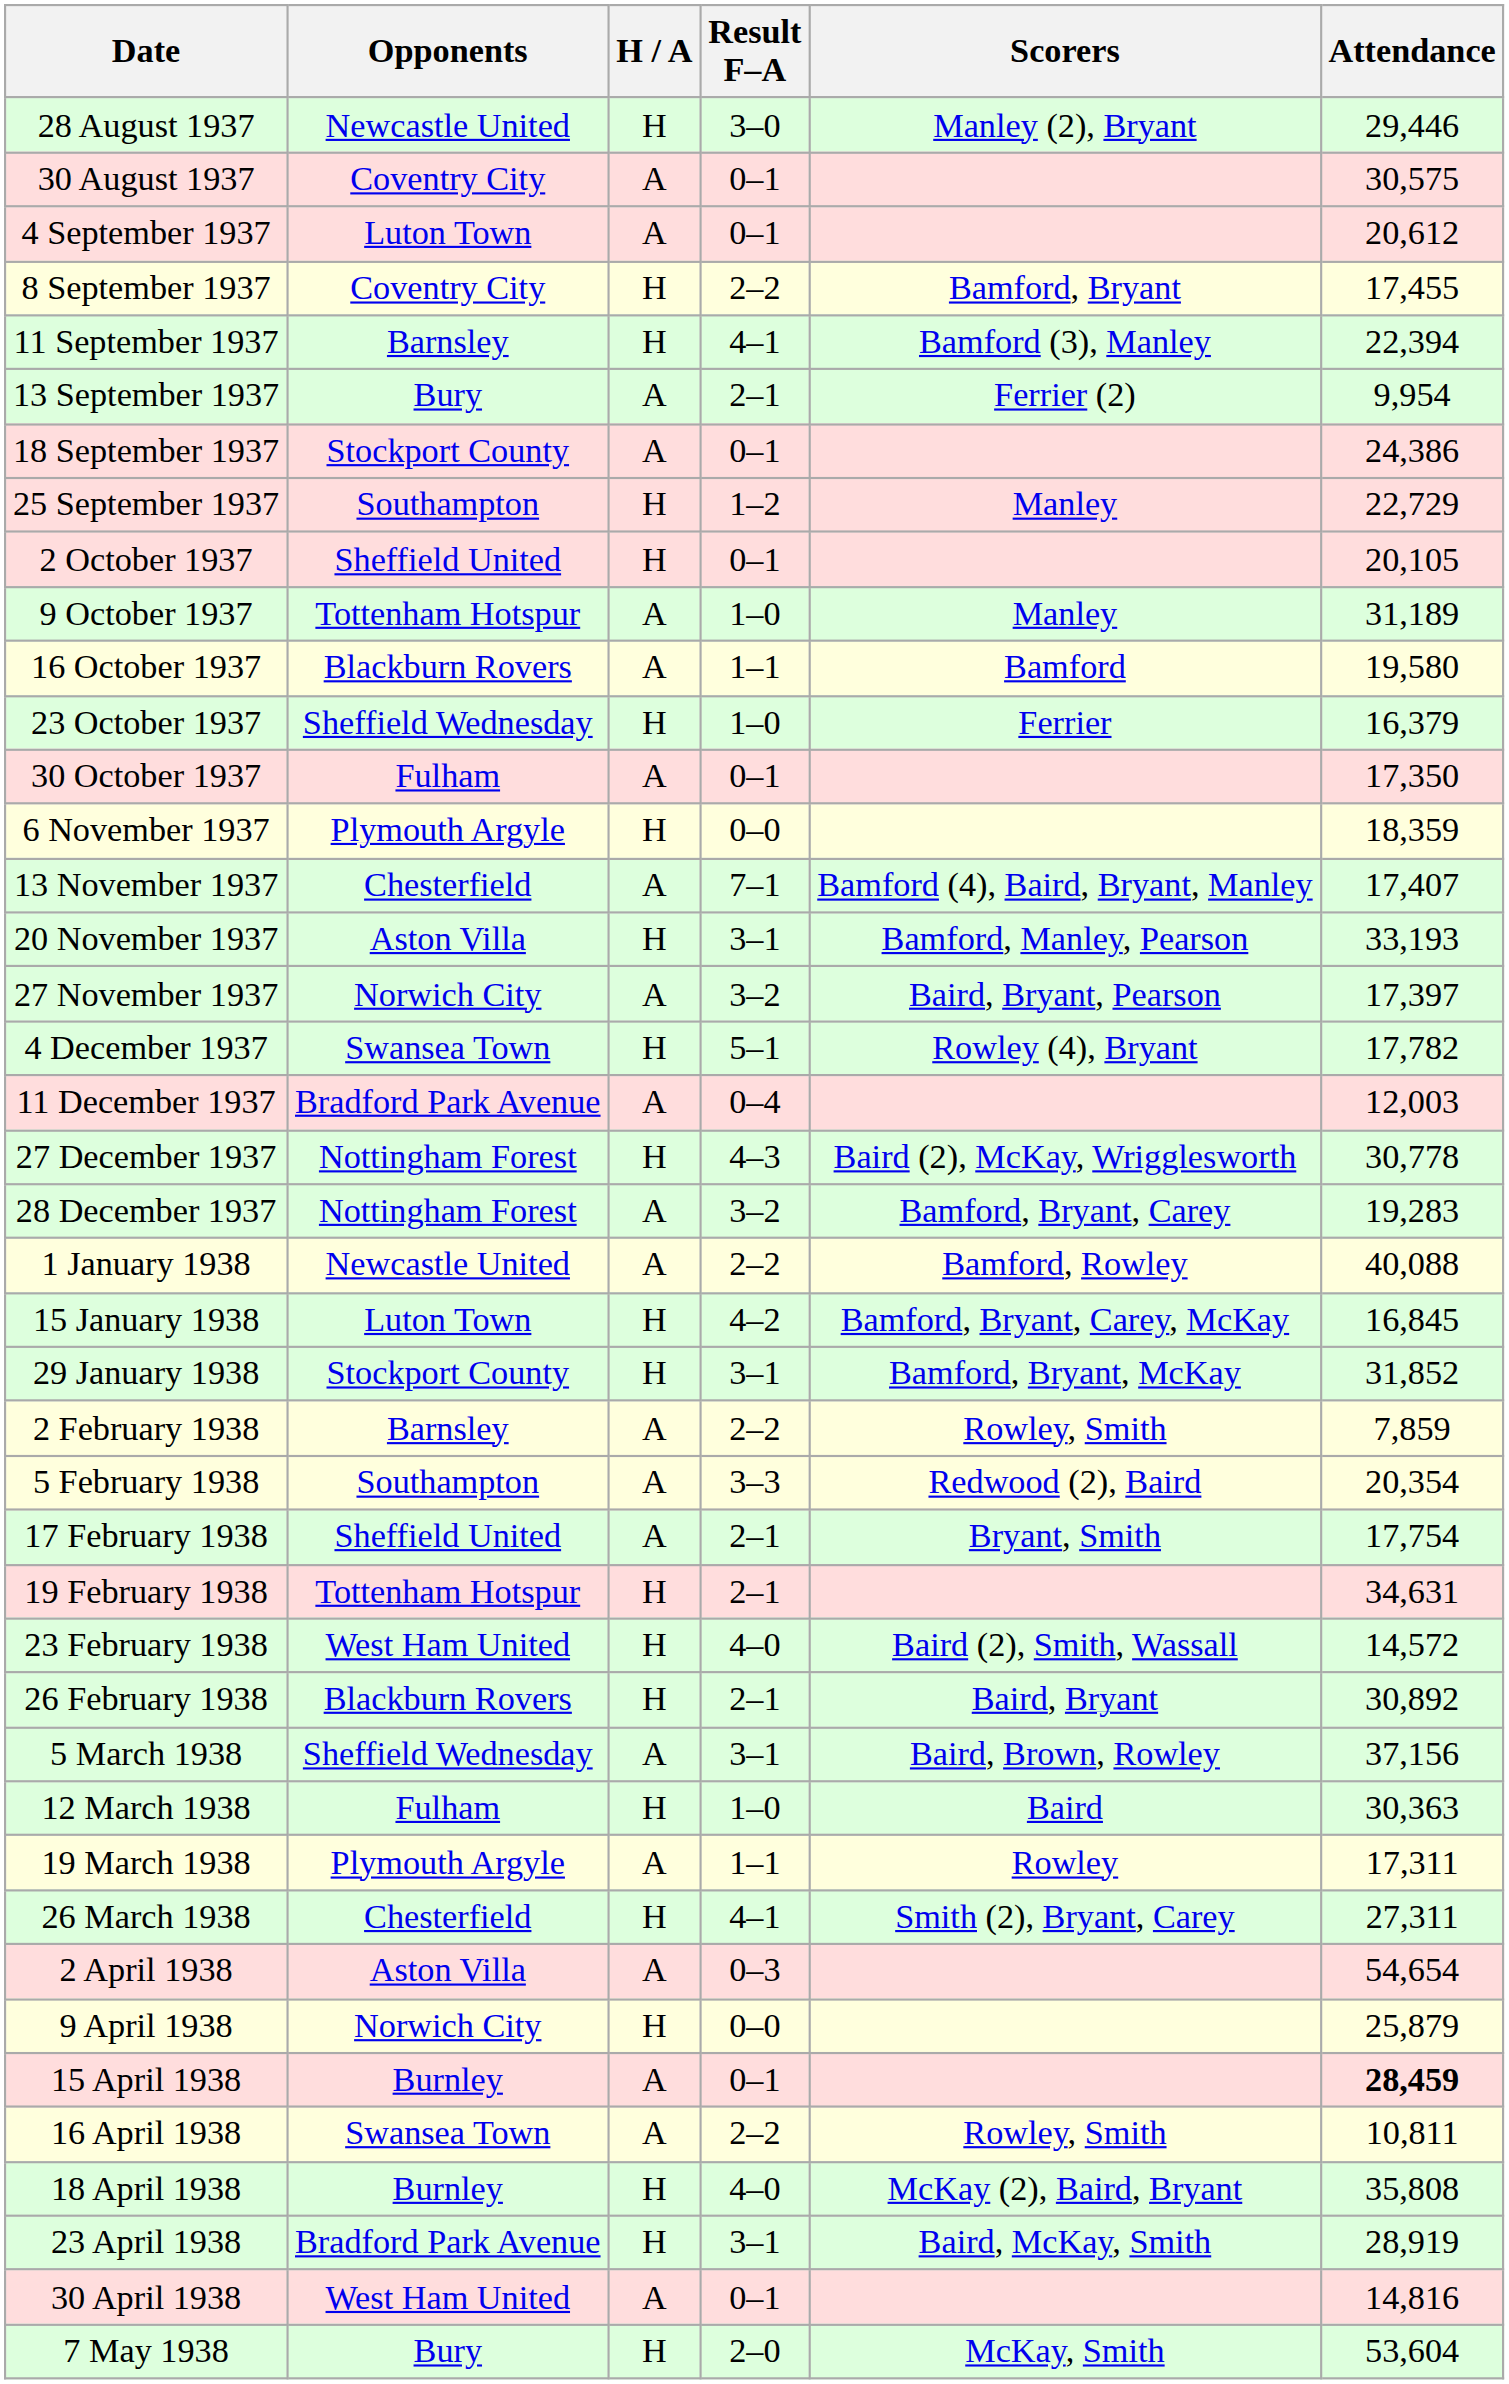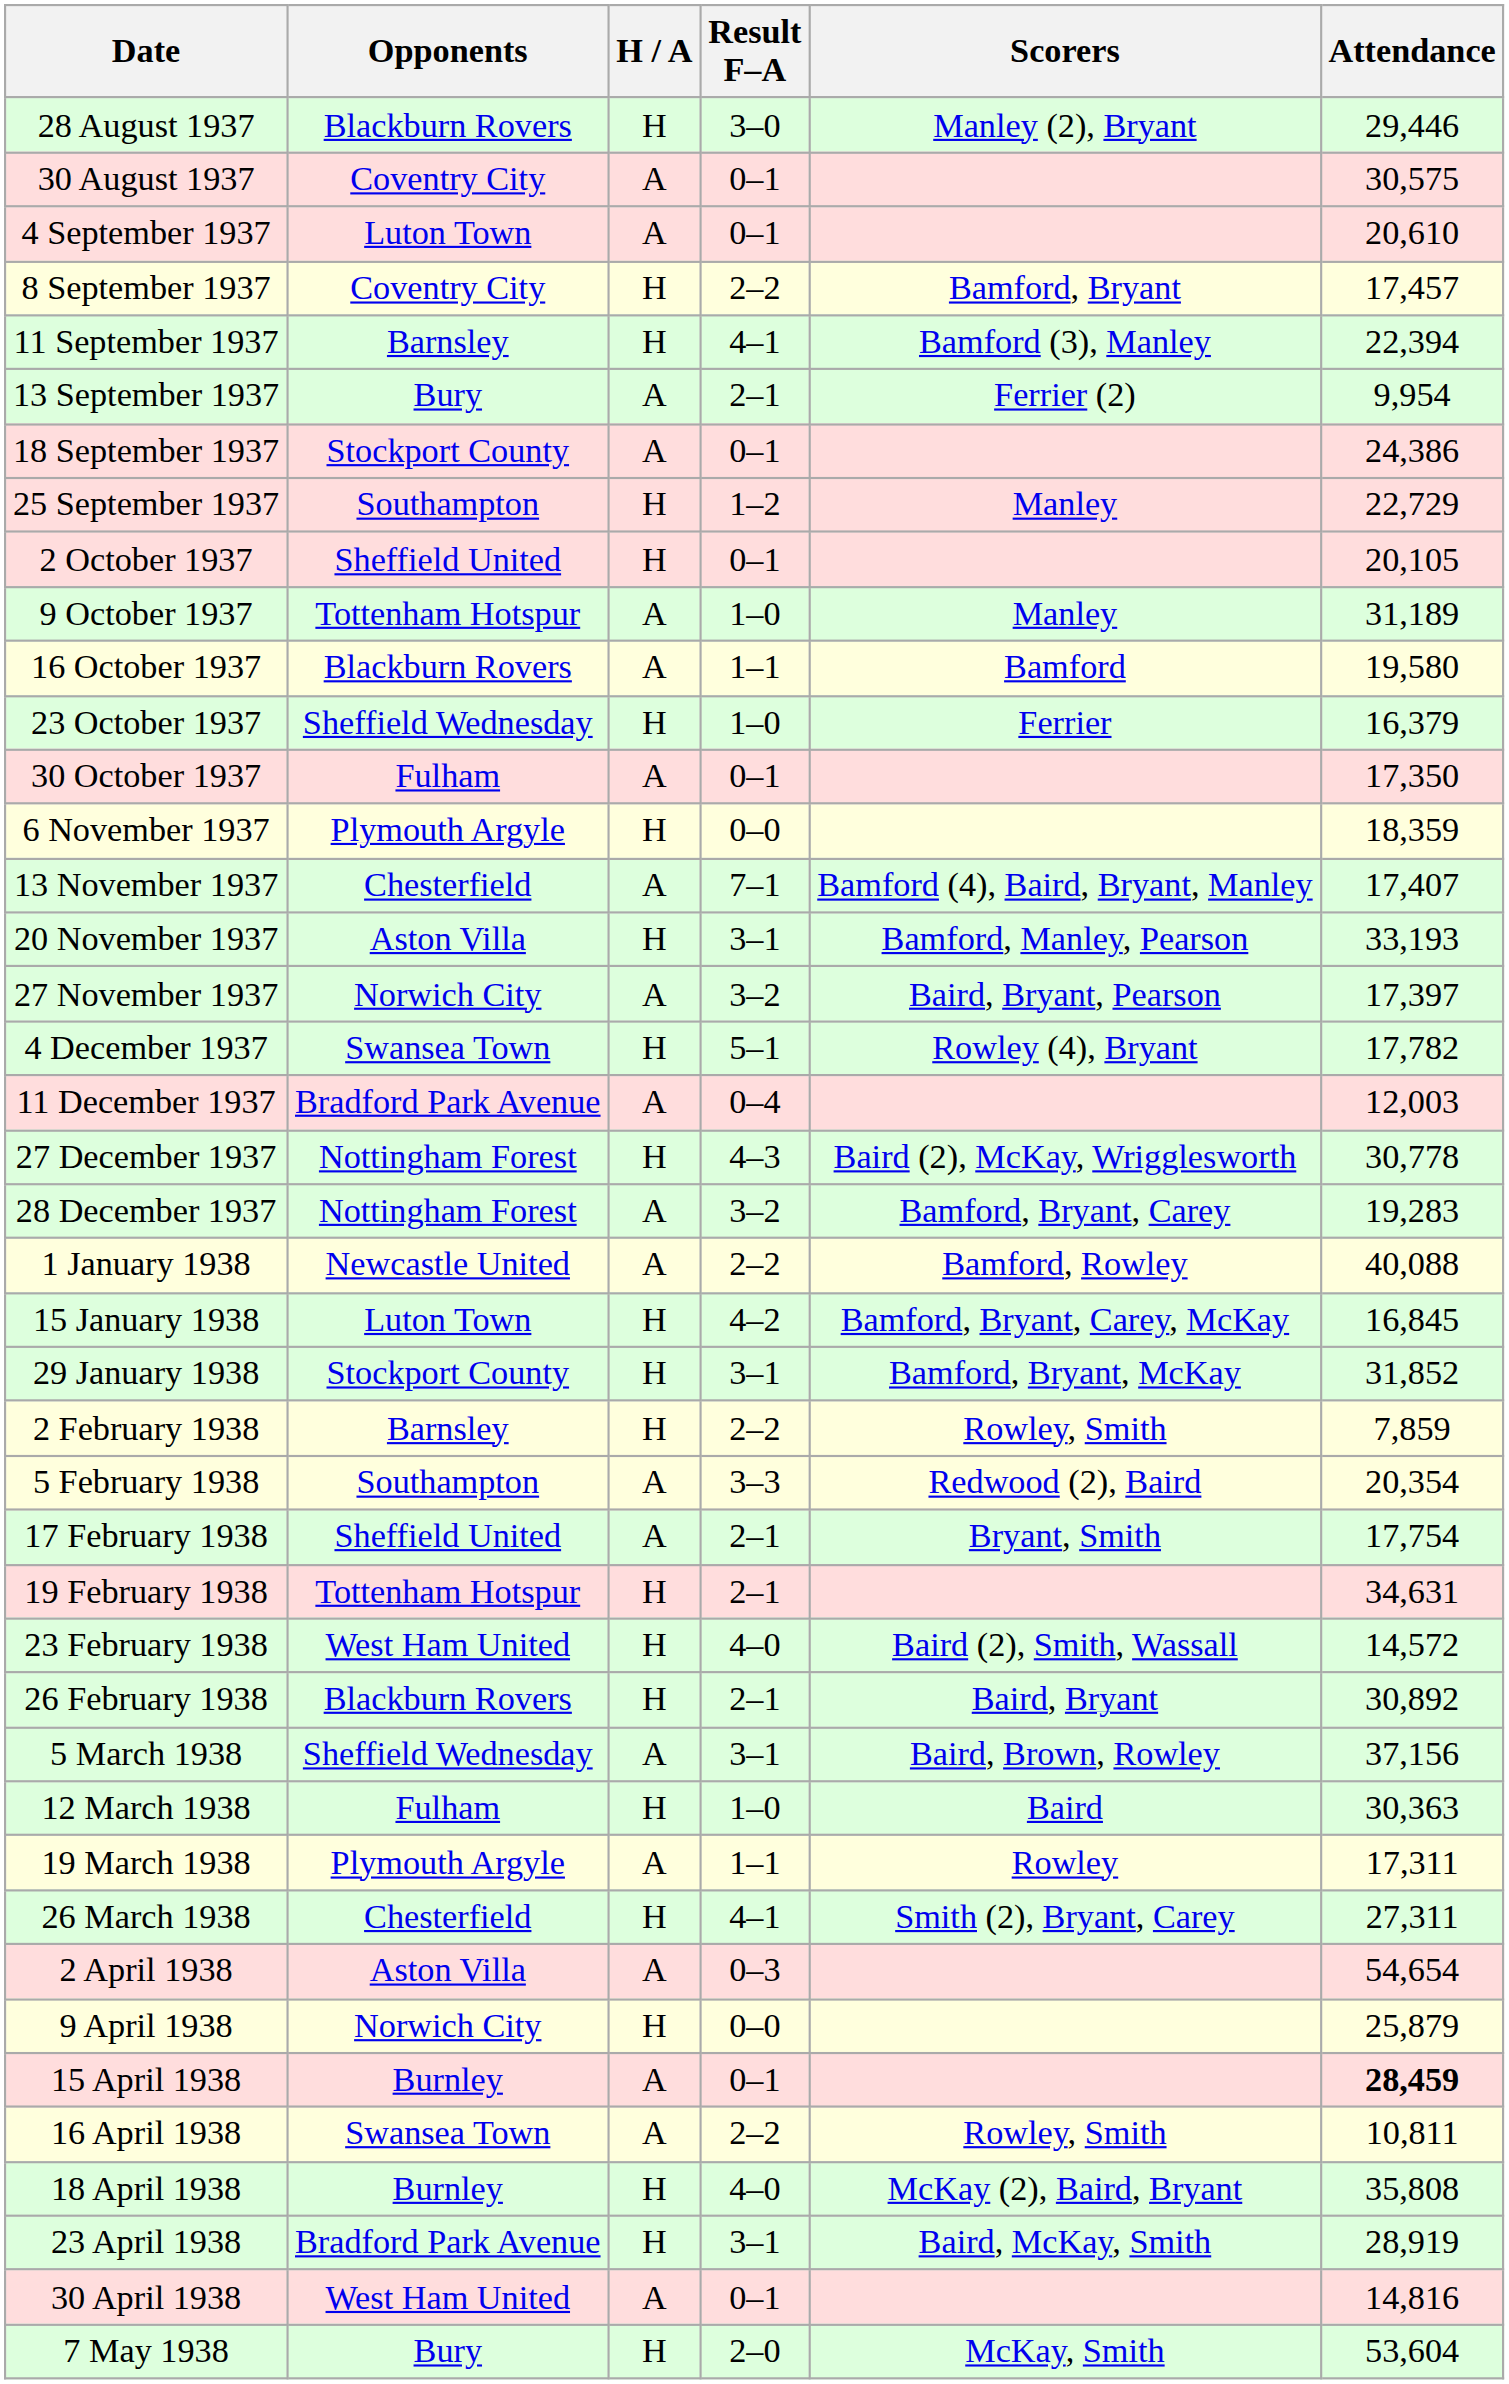28 August 1937 | Opponents: Newcastle United -> Blackburn Rovers
4 September 1937 | Attendance: 20,612 -> 20,610
8 September 1937 | Attendance: 17,455 -> 17,457
2 February 1938 | H / A: A -> H
